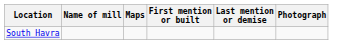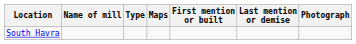+ column: Type
